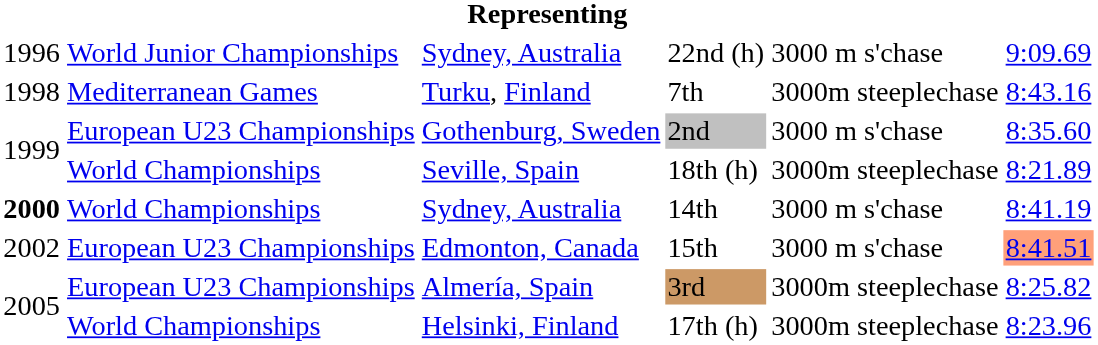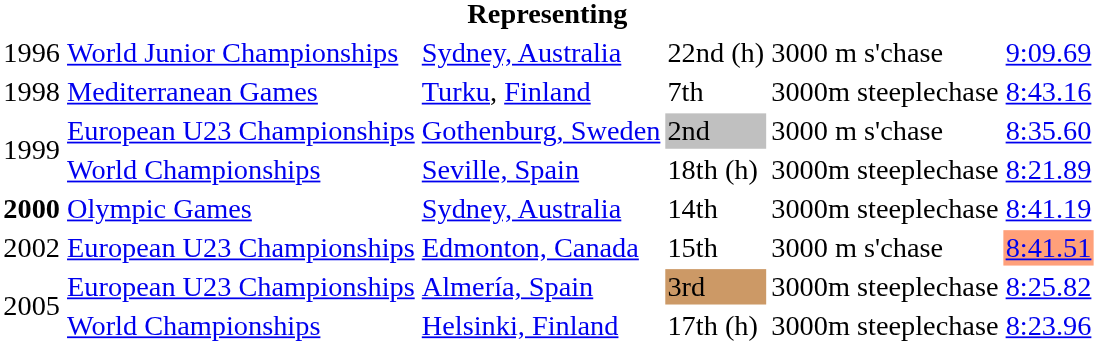14th | column 2: World Championships -> Olympic Games
14th | column 5: 3000 m s'chase -> 3000m steeplechase
